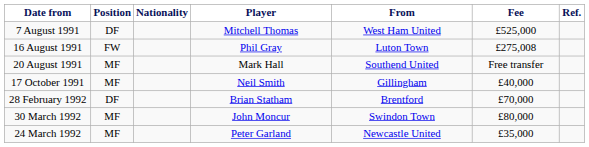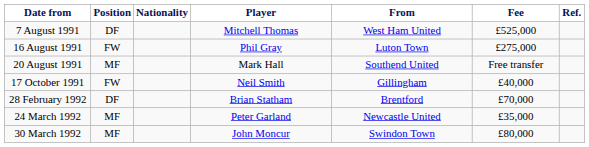16 August 1991 | Fee: £275,008 -> £275,000
17 October 1991 | Position: MF -> FW
rows swapped: 24 March 1992 <-> 30 March 1992
